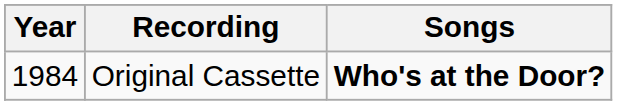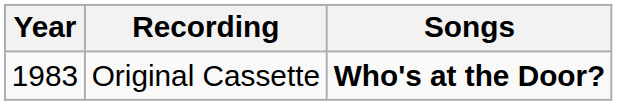Original Cassette | Year: 1984 -> 1983
